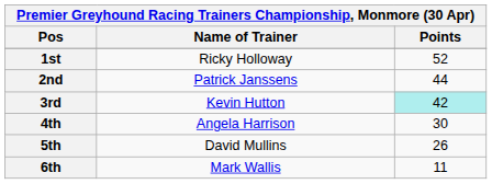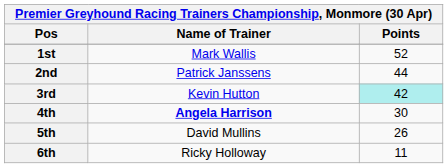1st | Name of Trainer: Ricky Holloway -> Mark Wallis
4th | Name of Trainer: normal -> bold
6th | Name of Trainer: Mark Wallis -> Ricky Holloway
